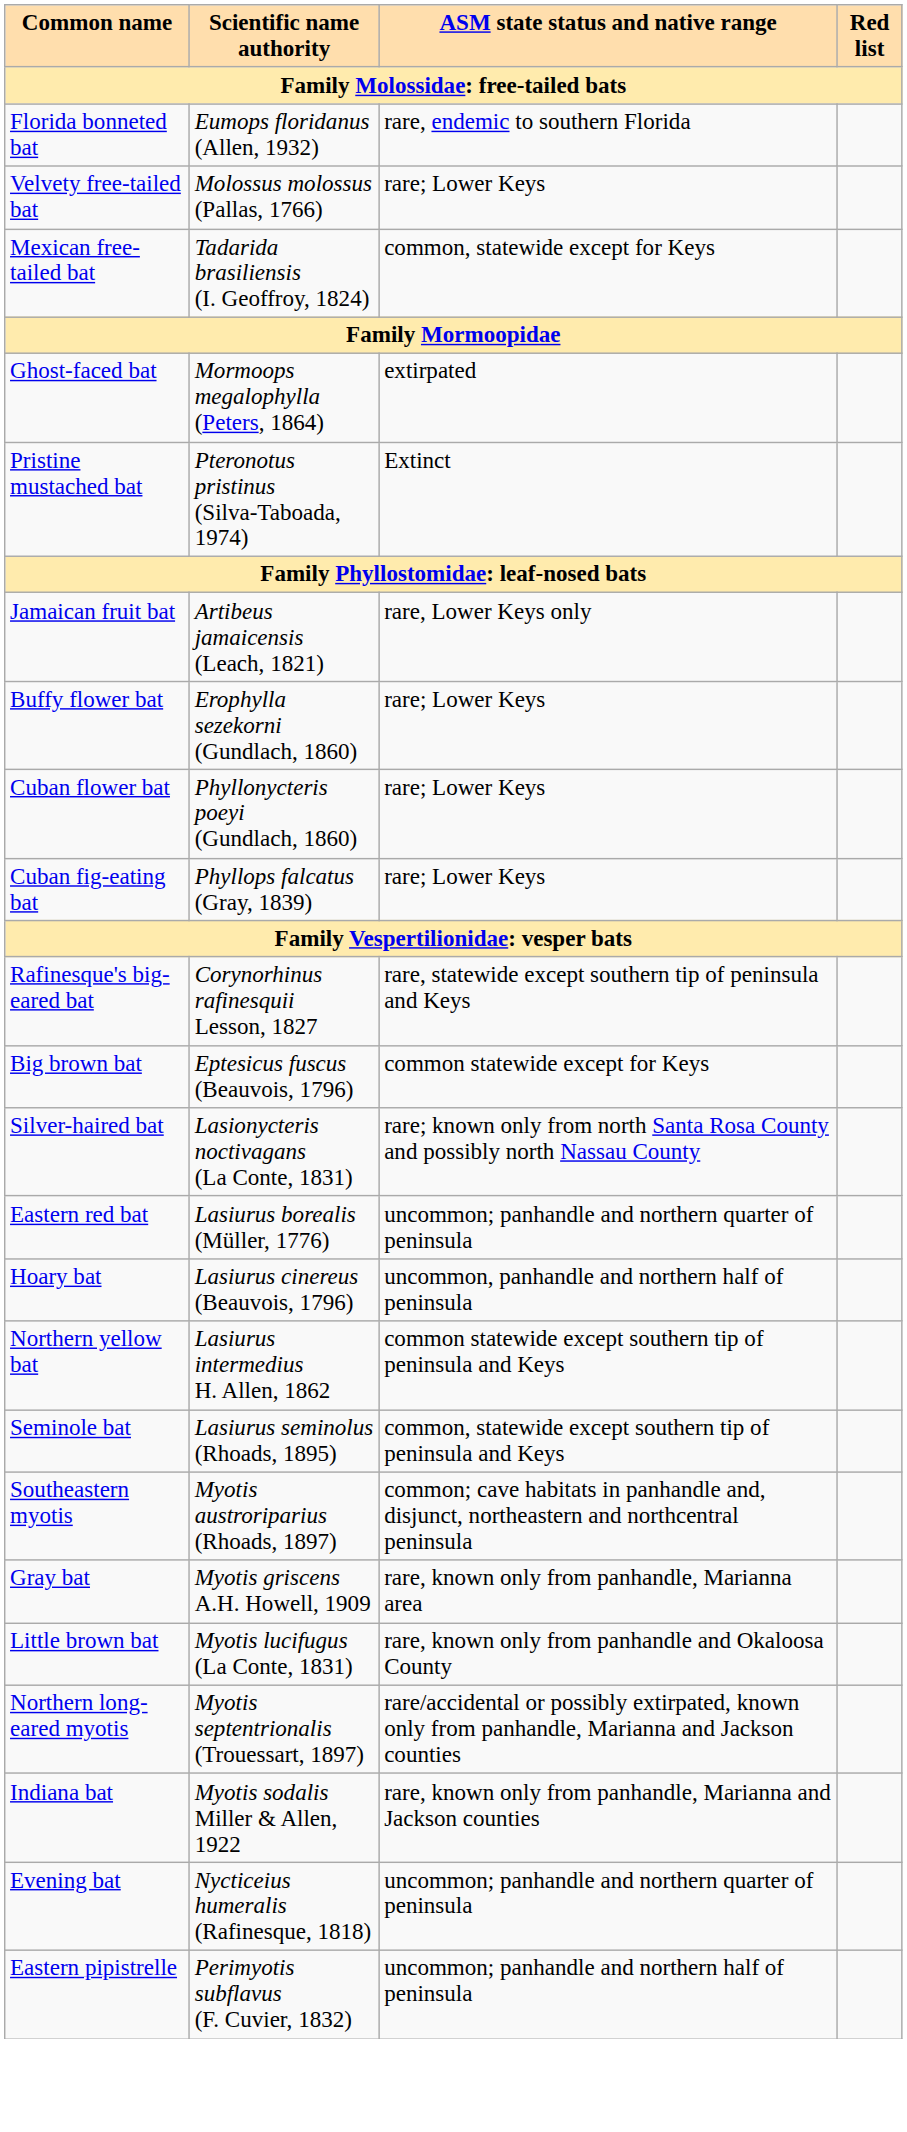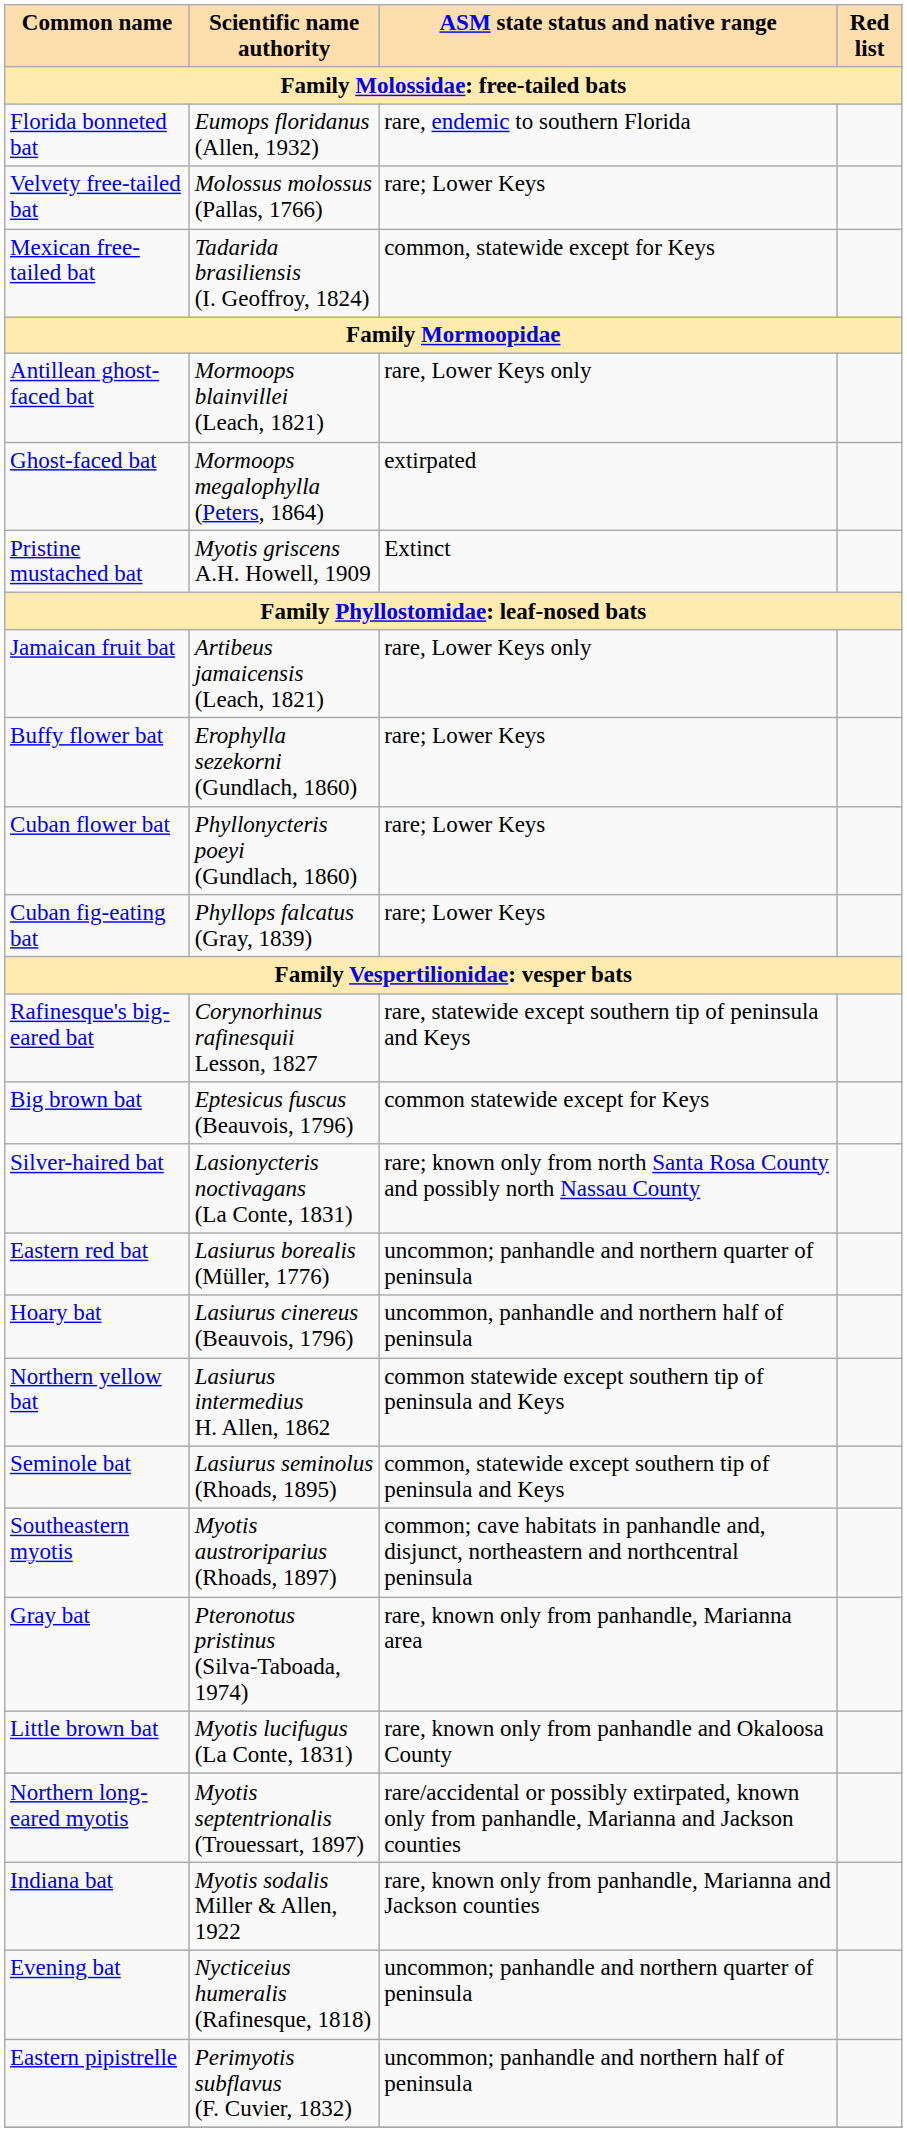+ row: Antillean ghost-faced bat | Mormoops blainvillei (Leach, 1821) | rare, Lower Keys only
Pristine mustached bat | Scientific name authority: Pteronotus pristinus (Silva-Taboada, 1974) -> Myotis griscens A.H. Howell, 1909
Gray bat | Scientific name authority: Myotis griscens A.H. Howell, 1909 -> Pteronotus pristinus (Silva-Taboada, 1974)
